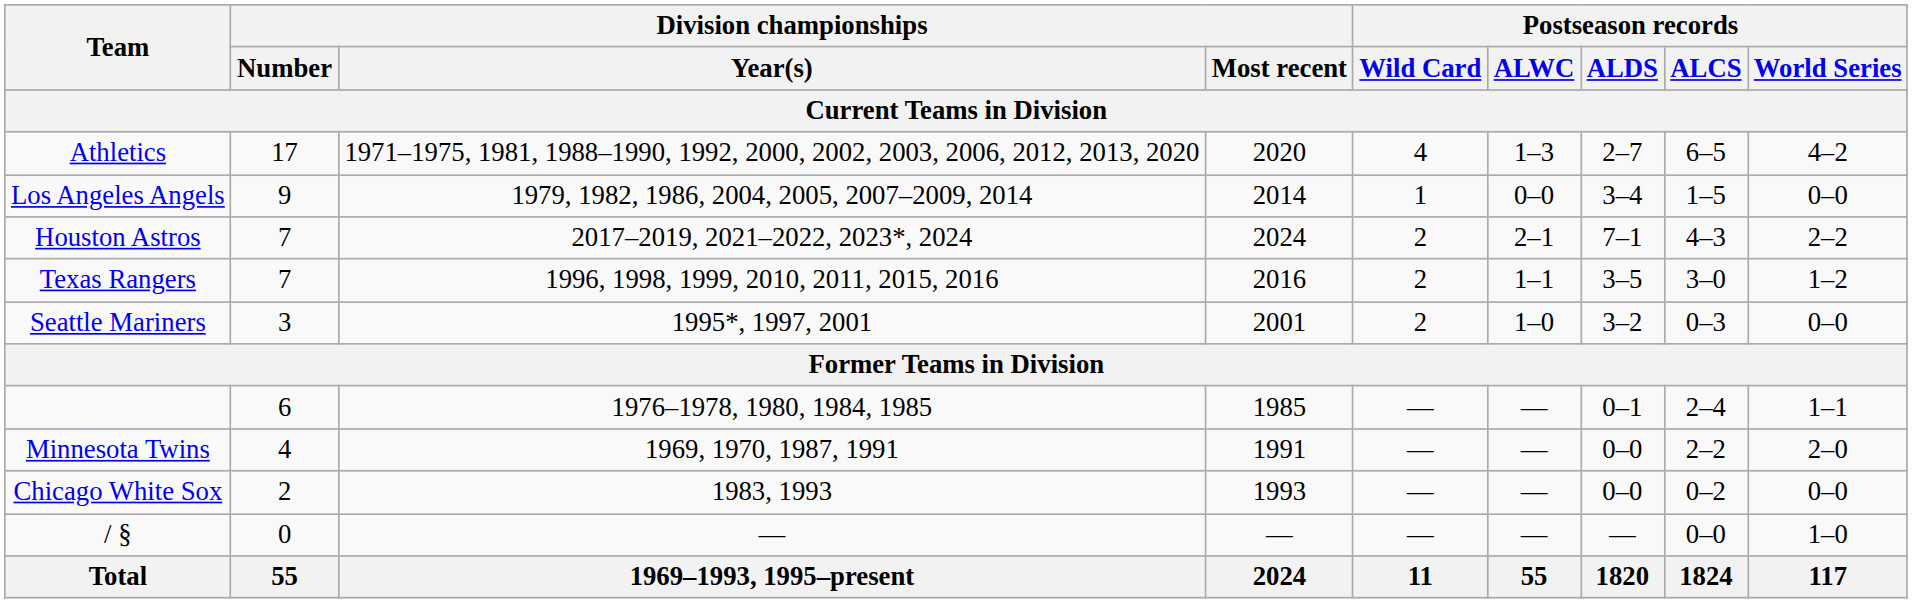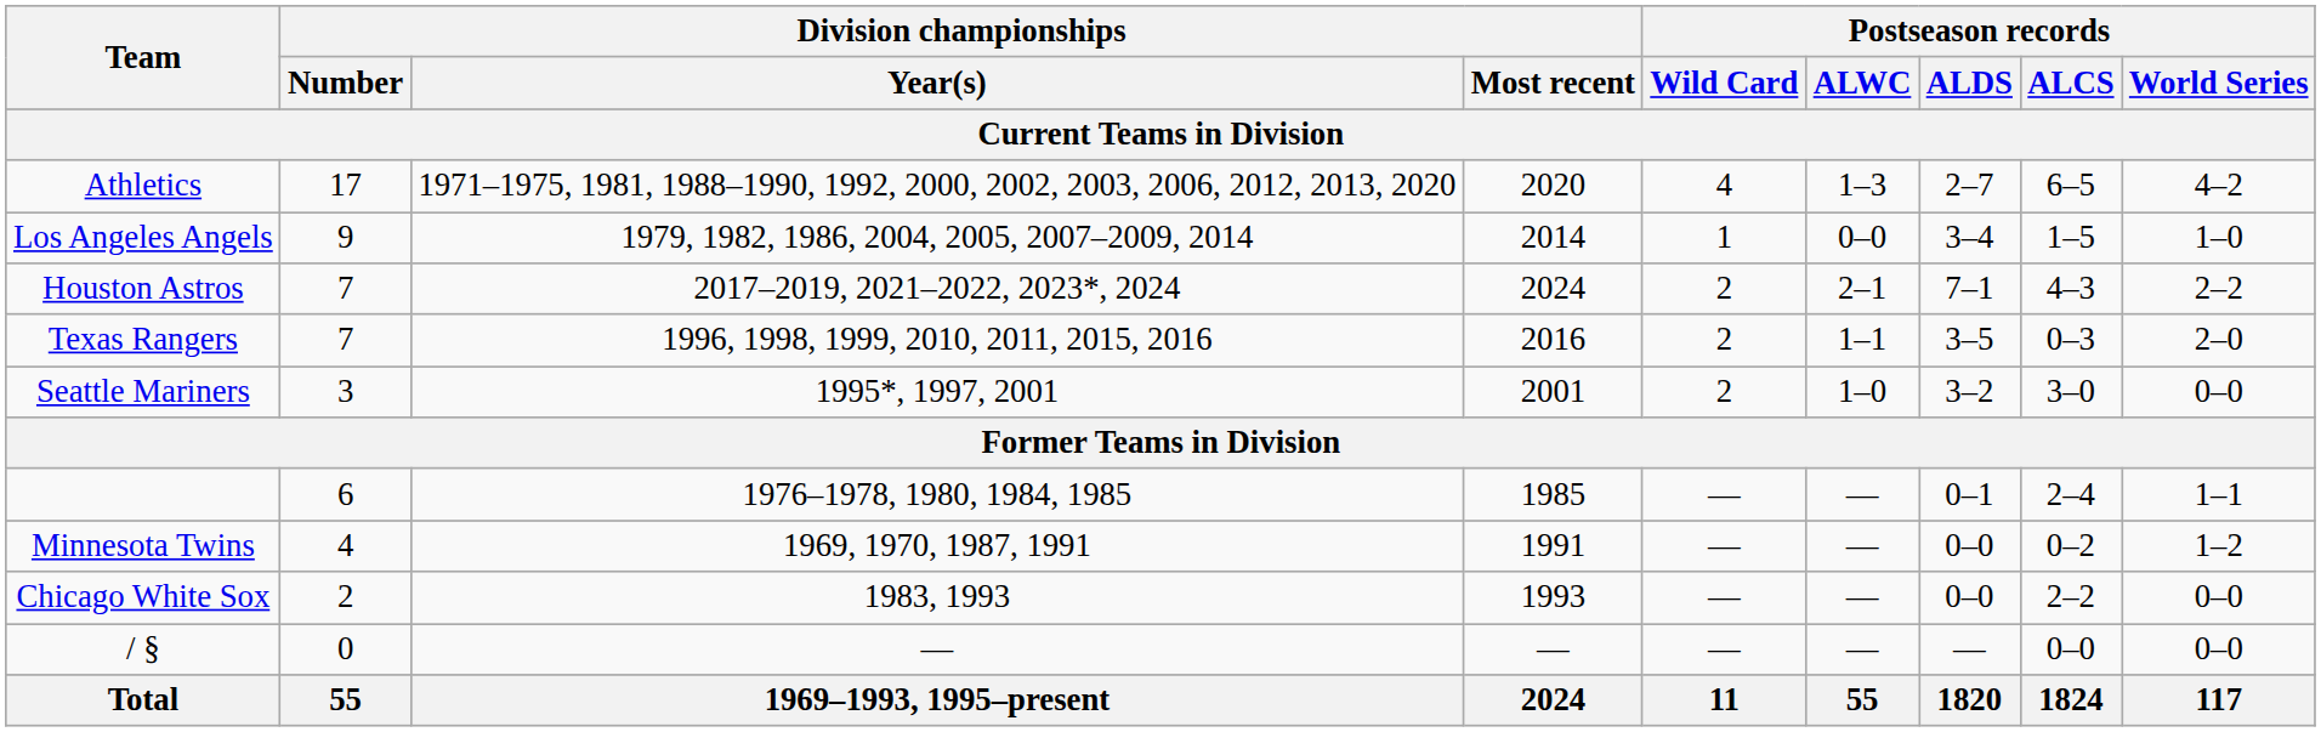Los Angeles Angels | Postseason records / World Series: 0–0 -> 1–0
Texas Rangers | Postseason records / ALCS: 3–0 -> 0–3
Texas Rangers | Postseason records / World Series: 1–2 -> 2–0
Seattle Mariners | Postseason records / ALCS: 0–3 -> 3–0
Minnesota Twins | Postseason records / ALCS: 2–2 -> 0–2
Minnesota Twins | Postseason records / World Series: 2–0 -> 1–2
Chicago White Sox | Postseason records / ALCS: 0–2 -> 2–2
/ § | Postseason records / World Series: 1–0 -> 0–0
